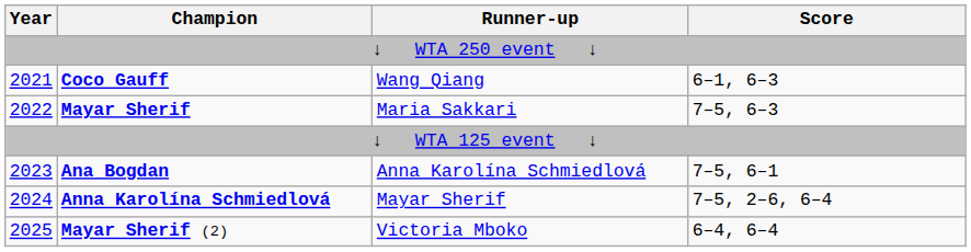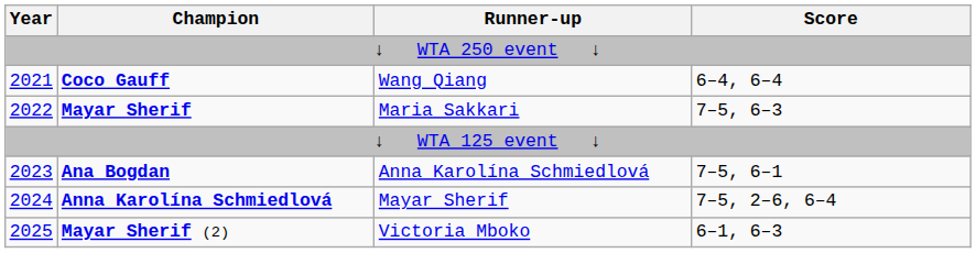Coco Gauff | Score: 6–1, 6–3 -> 6–4, 6–4
Mayar Sherif (2) | Score: 6–4, 6–4 -> 6–1, 6–3
